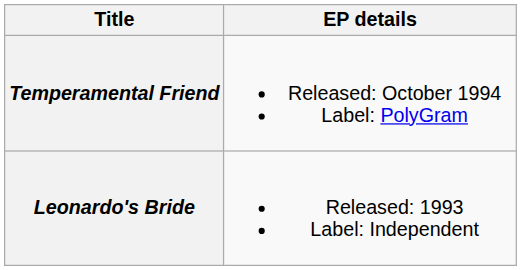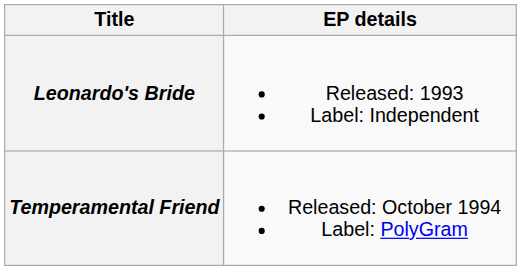rows swapped: Leonardo's Bride <-> Temperamental Friend
